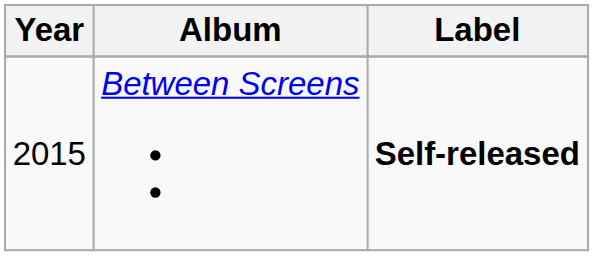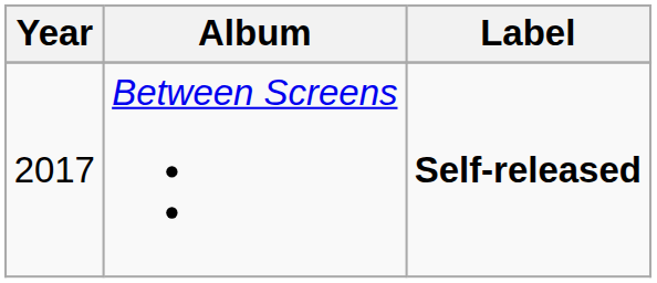Between Screens | Year: 2015 -> 2017
